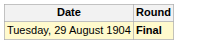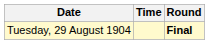+ column: Time
